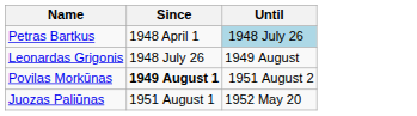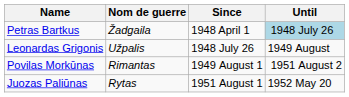+ column: Nom de guerre | Žadgaila | Užpalis | Rimantas | Rytas
Povilas Morkūnas | Since: bold -> normal
